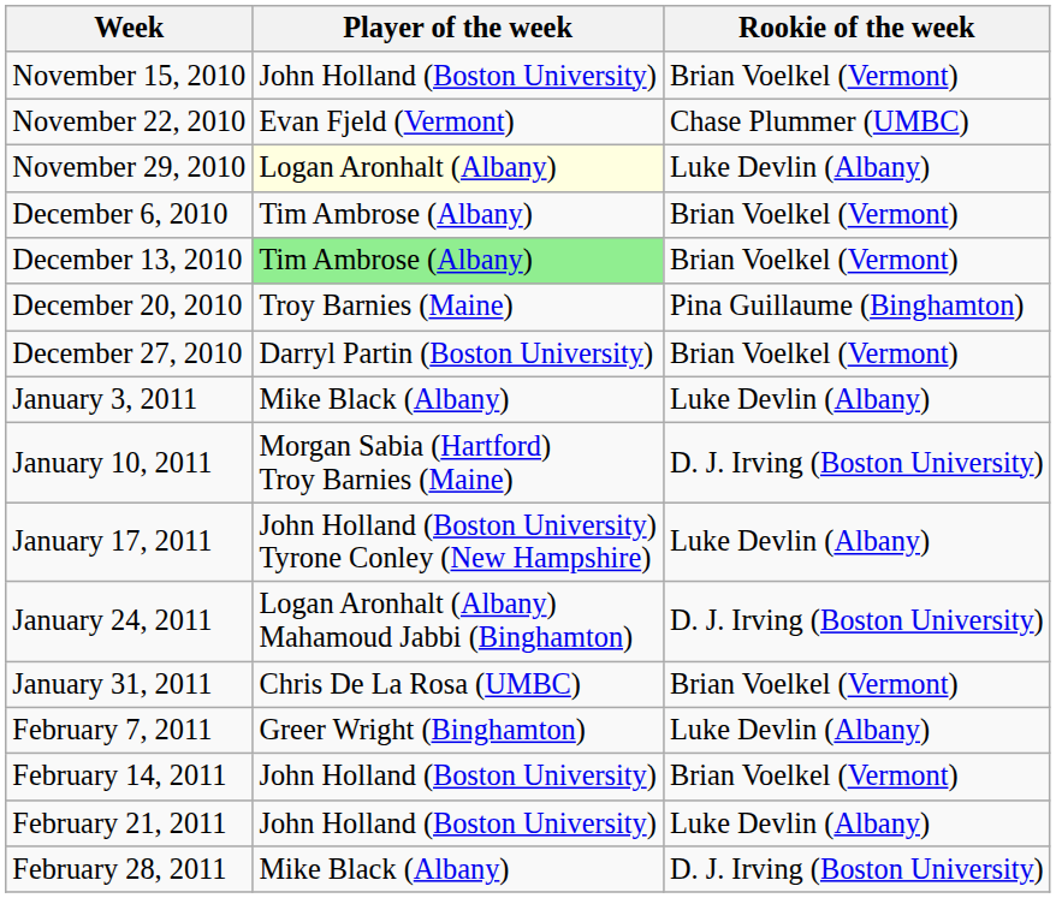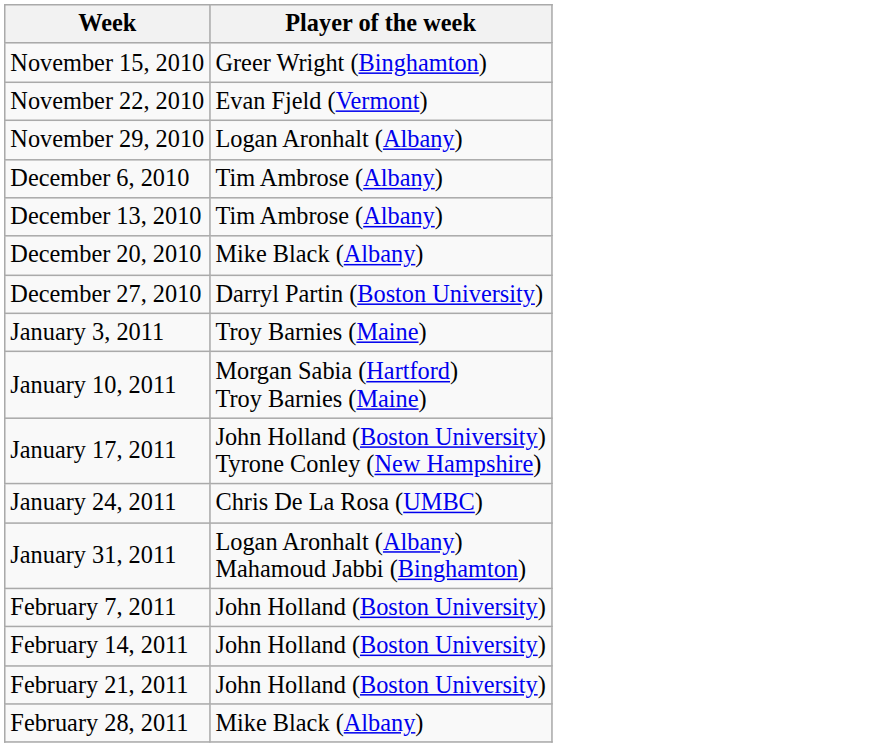- column: Rookie of the week | Brian Voelkel (Vermont) | Chase Plummer (UMBC) | Luke Devlin (Albany) | Brian Voelkel (Vermont) | Brian Voelkel (Vermont) | Pina Guillaume (Binghamton) | Brian Voelkel (Vermont) | Luke Devlin (Albany) | D. J. Irving (Boston University) | Luke Devlin (Albany) | D. J. Irving (Boston University) | Brian Voelkel (Vermont) | Luke Devlin (Albany) | Brian Voelkel (Vermont) | Luke Devlin (Albany) | D. J. Irving (Boston University)
November 15, 2010 | Player of the week: John Holland (Boston University) -> Greer Wright (Binghamton)
November 29, 2010 | Player of the week: lightyellow background -> no background
December 13, 2010 | Player of the week: lightgreen background -> no background
December 20, 2010 | Player of the week: Troy Barnies (Maine) -> Mike Black (Albany)
January 3, 2011 | Player of the week: Mike Black (Albany) -> Troy Barnies (Maine)
January 24, 2011 | Player of the week: Logan Aronhalt (Albany) Mahamoud Jabbi (Binghamton) -> Chris De La Rosa (UMBC)
January 31, 2011 | Player of the week: Chris De La Rosa (UMBC) -> Logan Aronhalt (Albany) Mahamoud Jabbi (Binghamton)
February 7, 2011 | Player of the week: Greer Wright (Binghamton) -> John Holland (Boston University)
